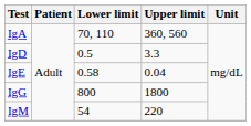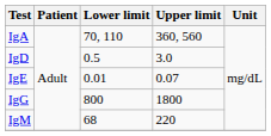IgD | Upper limit: 3.3 -> 3.0
IgE | Lower limit: 0.58 -> 0.01
IgE | Upper limit: 0.04 -> 0.07
IgM | Lower limit: 54 -> 68
